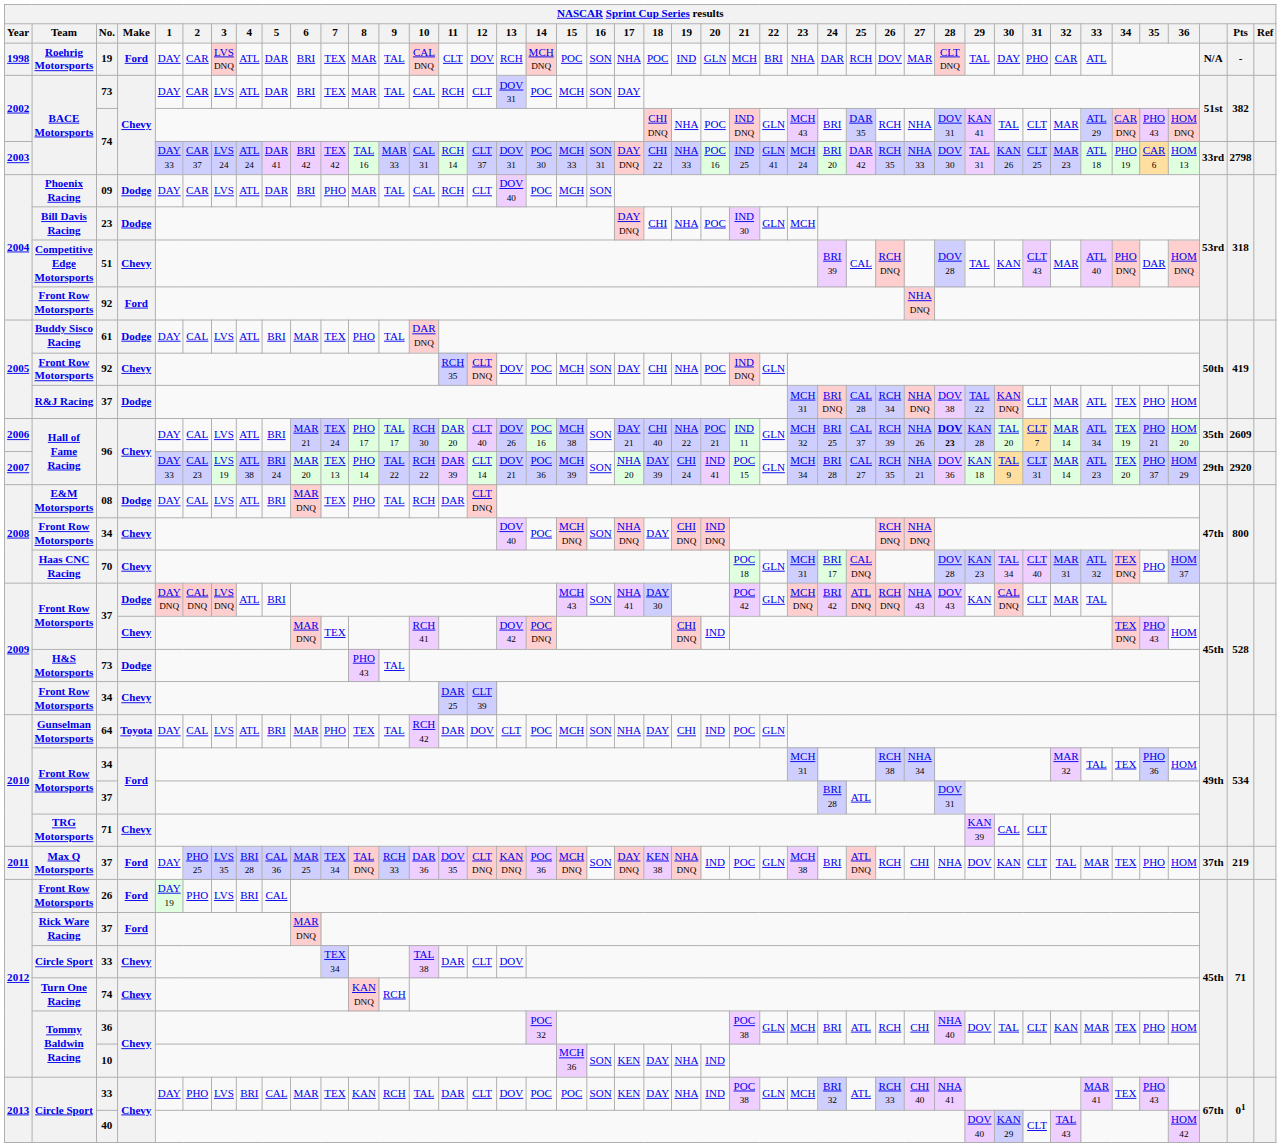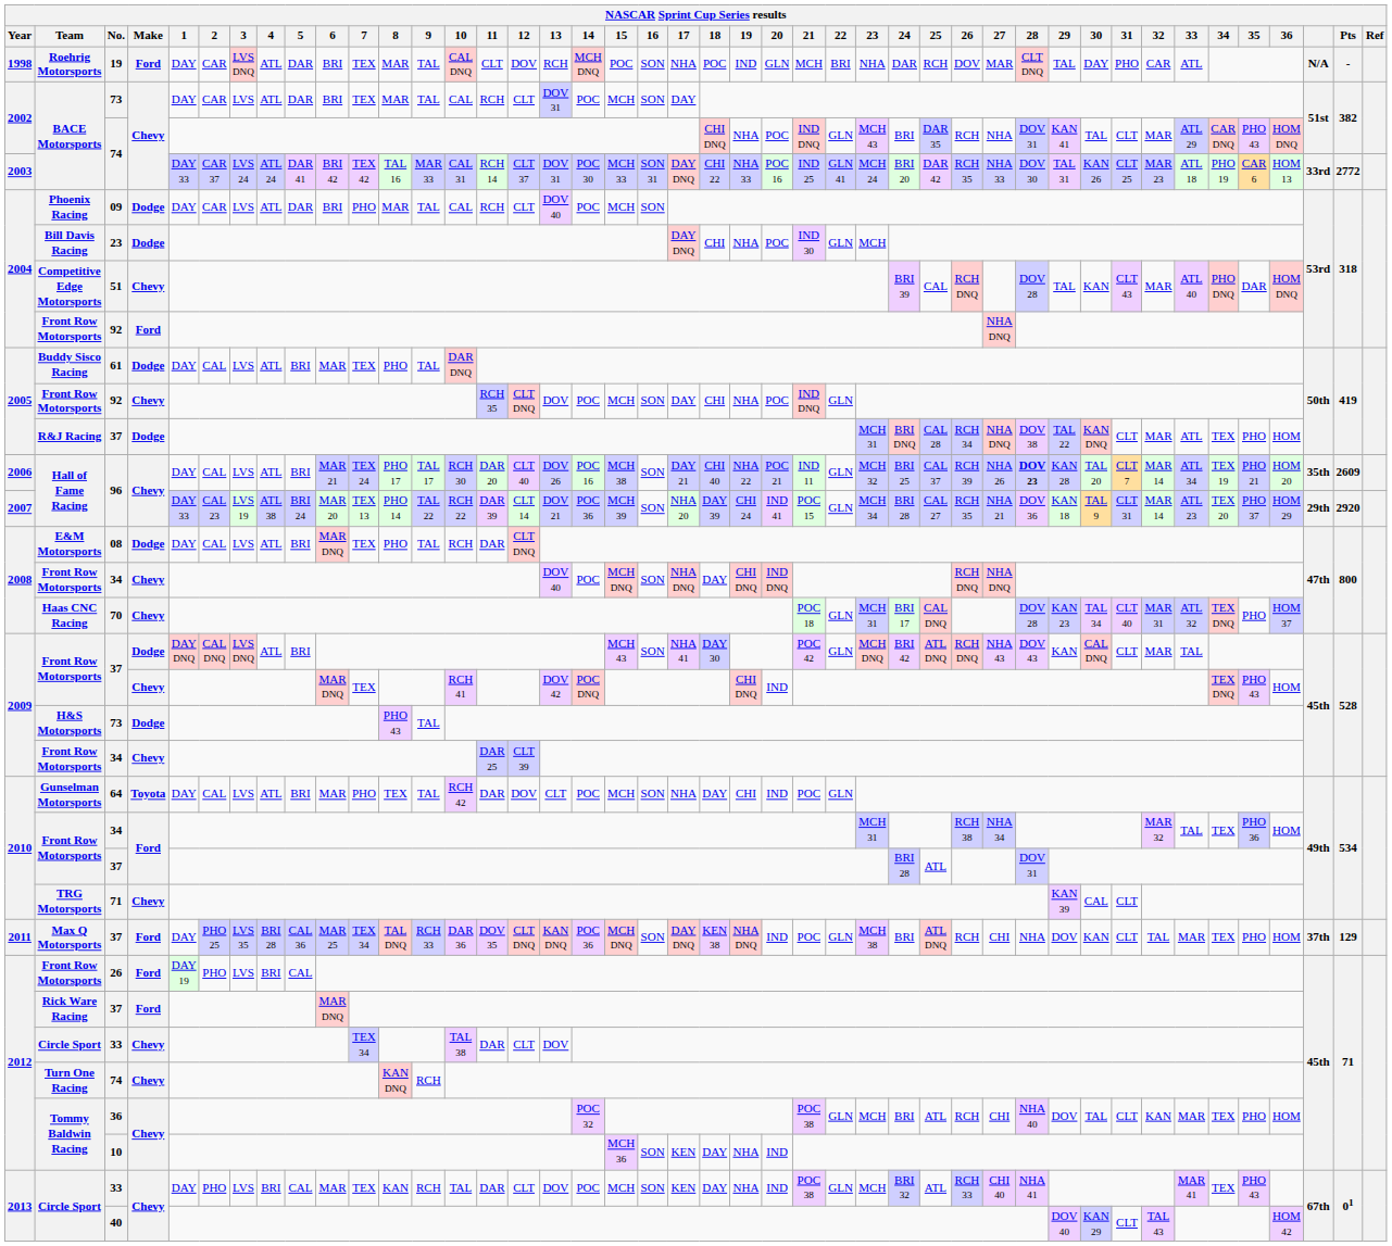2003 / 74 | Pts: 2798 -> 2772
2011 / 37 | Pts: 219 -> 129
2013 / 33 | 15: POC -> MCH
